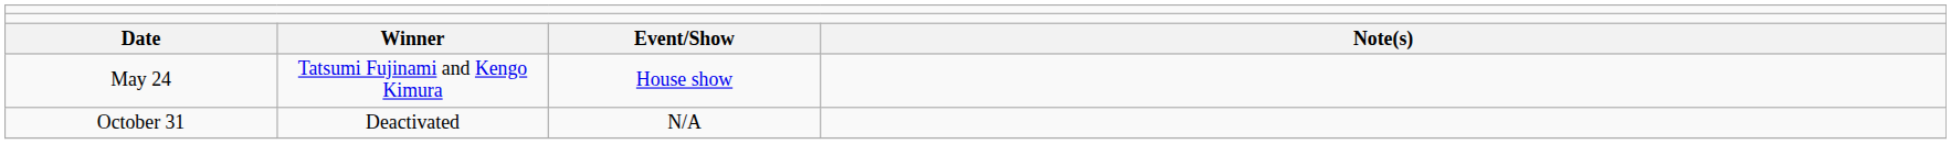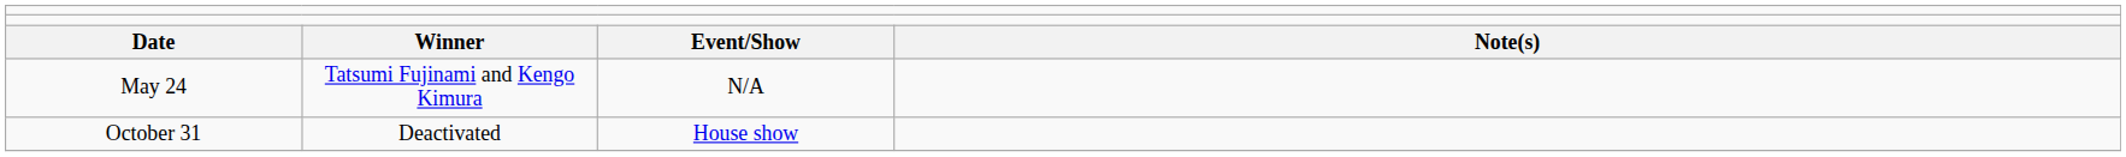May 24 | column 3: House show -> N/A
October 31 | column 3: N/A -> House show
